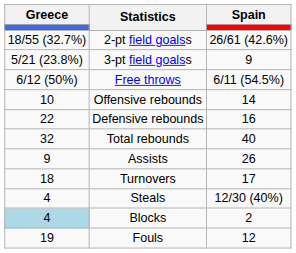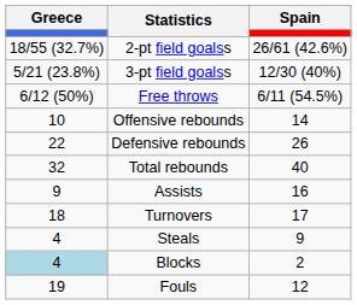3-pt field goalss | Spain: 9 -> 12/30 (40%)
Defensive rebounds | Spain: 16 -> 26
Assists | Spain: 26 -> 16
Steals | Spain: 12/30 (40%) -> 9
